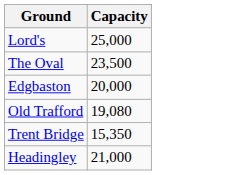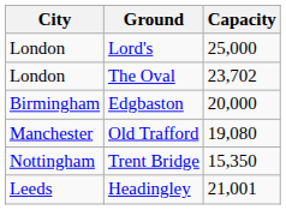+ column: City | London | London | Birmingham | Manchester | Nottingham | Leeds
The Oval | Capacity: 23,500 -> 23,702
Headingley | Capacity: 21,000 -> 21,001
